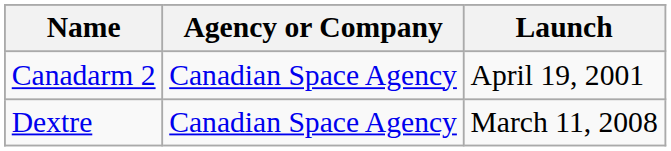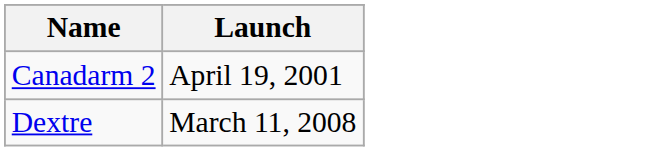- column: Agency or Company | Canadian Space Agency | Canadian Space Agency
